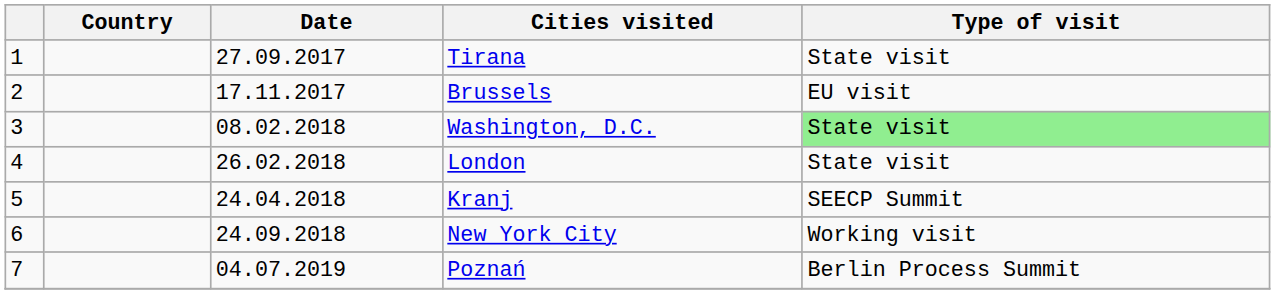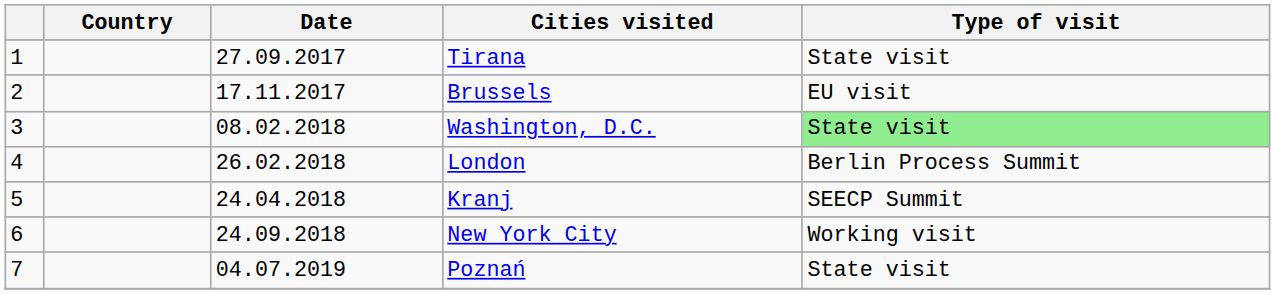London | Type of visit: State visit -> Berlin Process Summit
Poznań | Type of visit: Berlin Process Summit -> State visit
